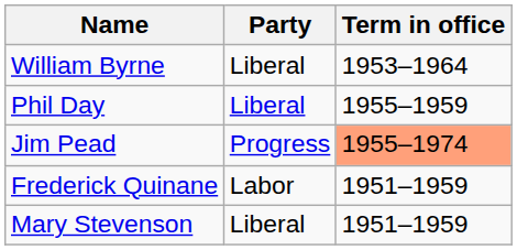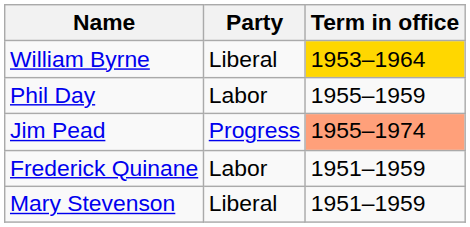William Byrne | Term in office: no background -> gold background
Phil Day | Party: Liberal -> Labor
